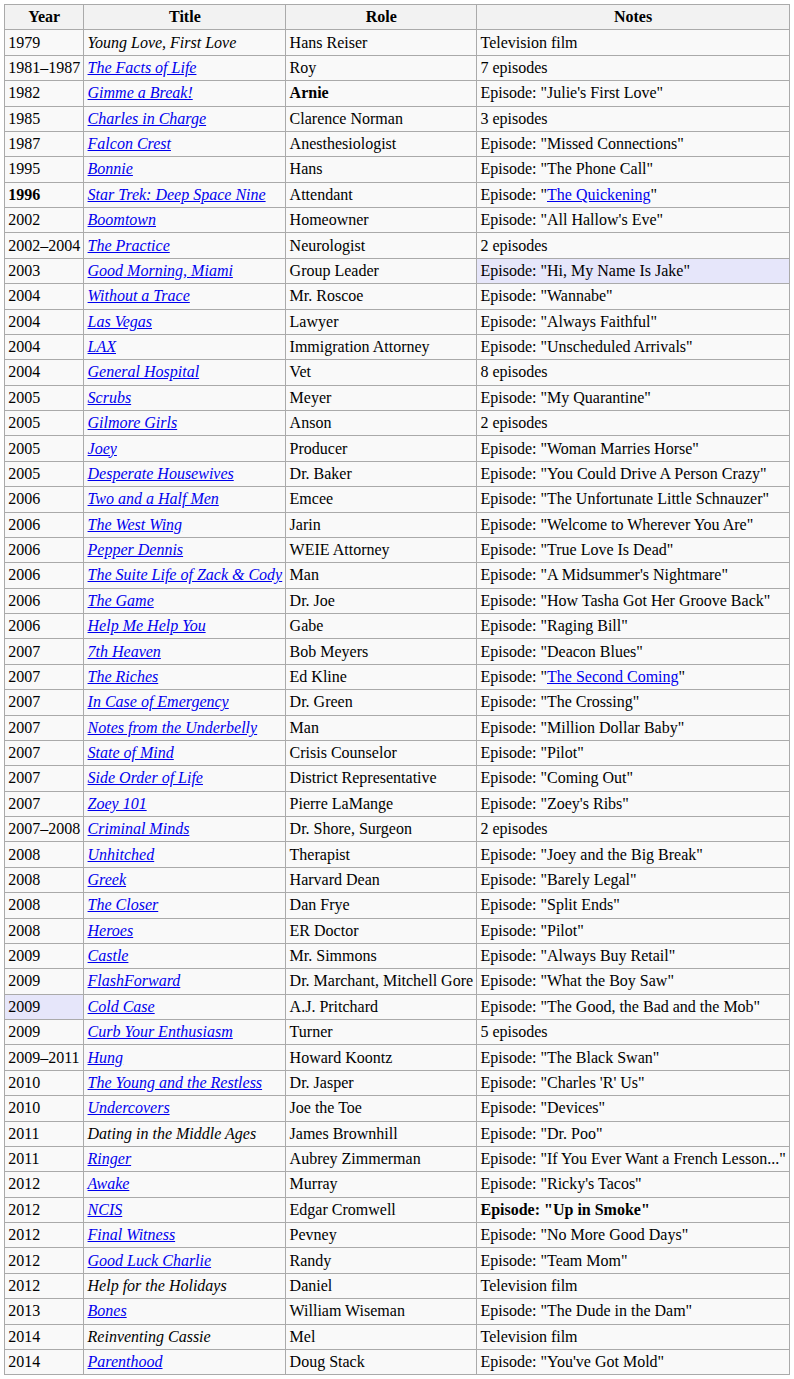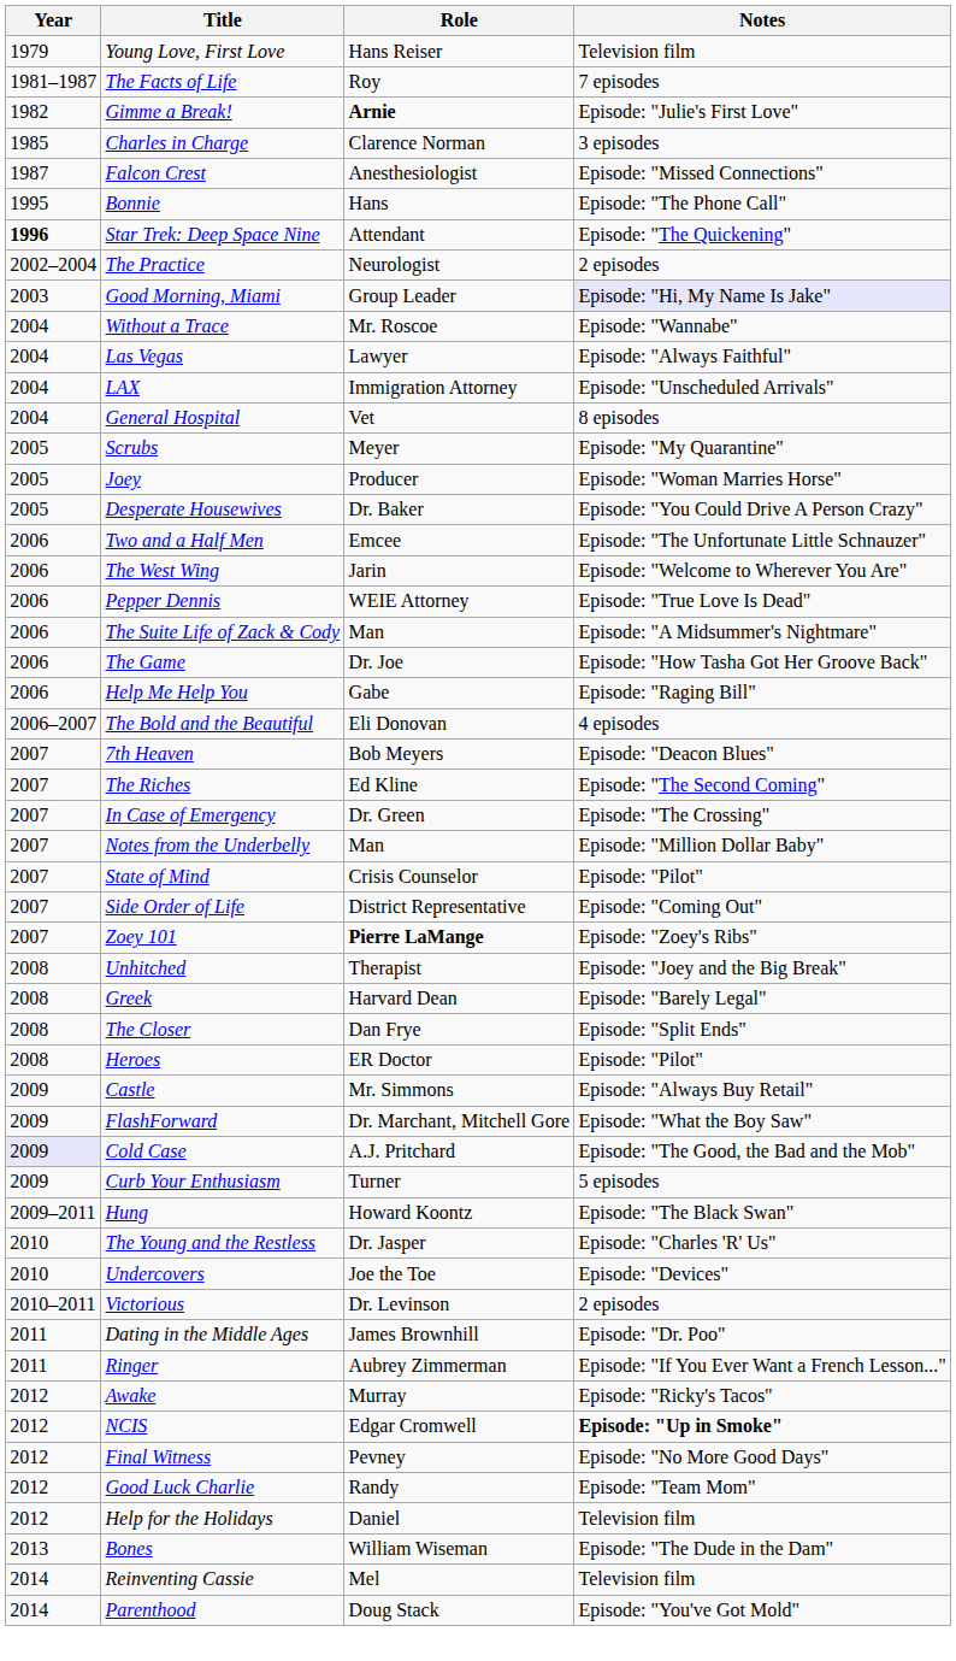- row: 2002 | Boomtown | Homeowner | Episode: "All Hallow's Eve"
- row: 2005 | Gilmore Girls | Anson | 2 episodes
+ row: 2006–2007 | The Bold and the Beautiful | Eli Donovan | 4 episodes
Zoey 101 | Role: normal -> bold
- row: 2007–2008 | Criminal Minds | Dr. Shore, Surgeon | 2 episodes
+ row: 2010–2011 | Victorious | Dr. Levinson | 2 episodes
